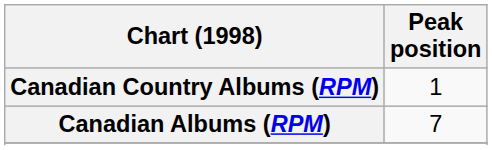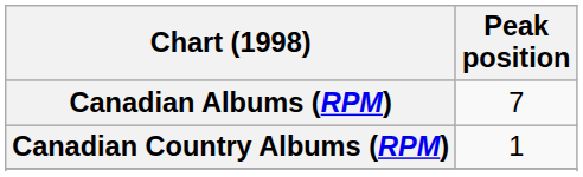rows swapped: Canadian Albums (RPM) <-> Canadian Country Albums (RPM)
